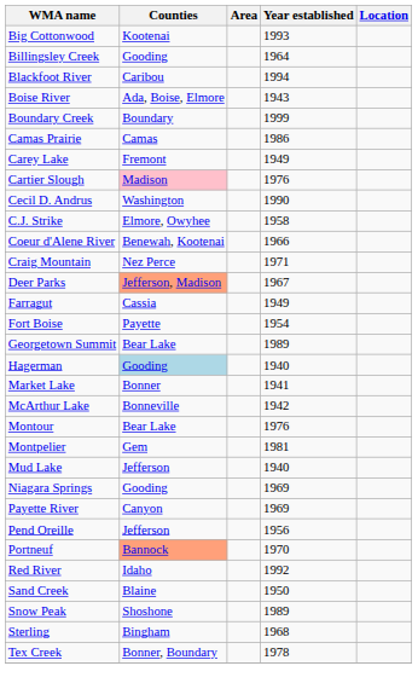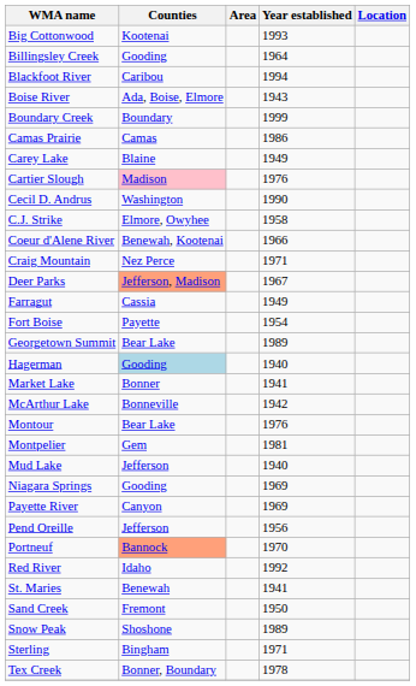Carey Lake | Counties: Fremont -> Blaine
+ row: St. Maries | Benewah | 1941
Sand Creek | Counties: Blaine -> Fremont
Sterling | Year established: 1968 -> 1971
